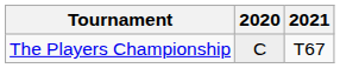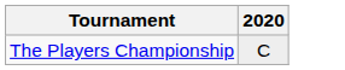- column: 2021 | T67
